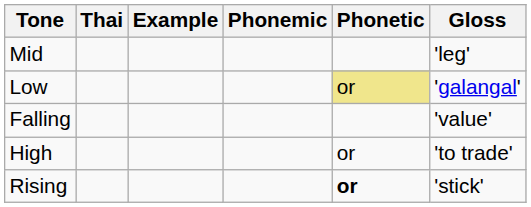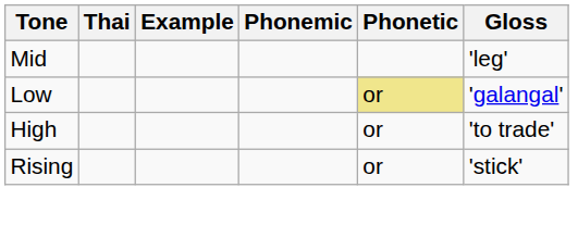- row: Falling | 'value'
Rising | Phonetic: bold -> normal
